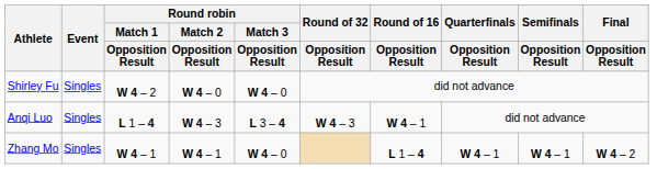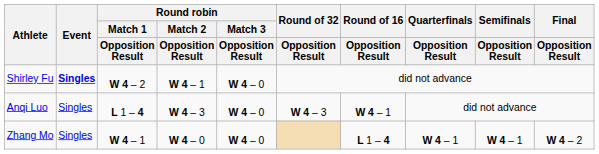Shirley Fu | Event: normal -> bold
Shirley Fu | Round robin / Match 2 / Opposition Result: W 4 – 0 -> W 4 – 1
Anqi Luo | Round robin / Match 3 / Opposition Result: L 3 – 4 -> W 4 – 0
Zhang Mo | Round robin / Match 2 / Opposition Result: W 4 – 1 -> W 4 – 0
